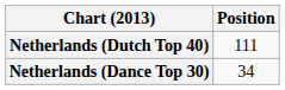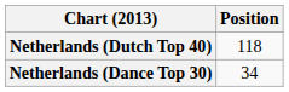Netherlands (Dutch Top 40) | Position: 111 -> 118
